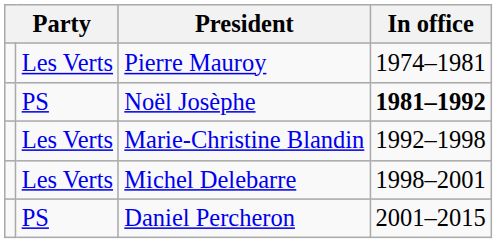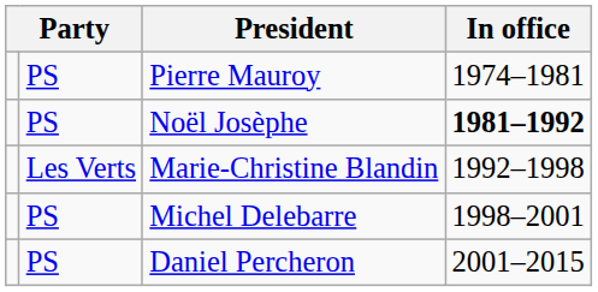Pierre Mauroy | column 2: Les Verts -> PS
Michel Delebarre | column 2: Les Verts -> PS
